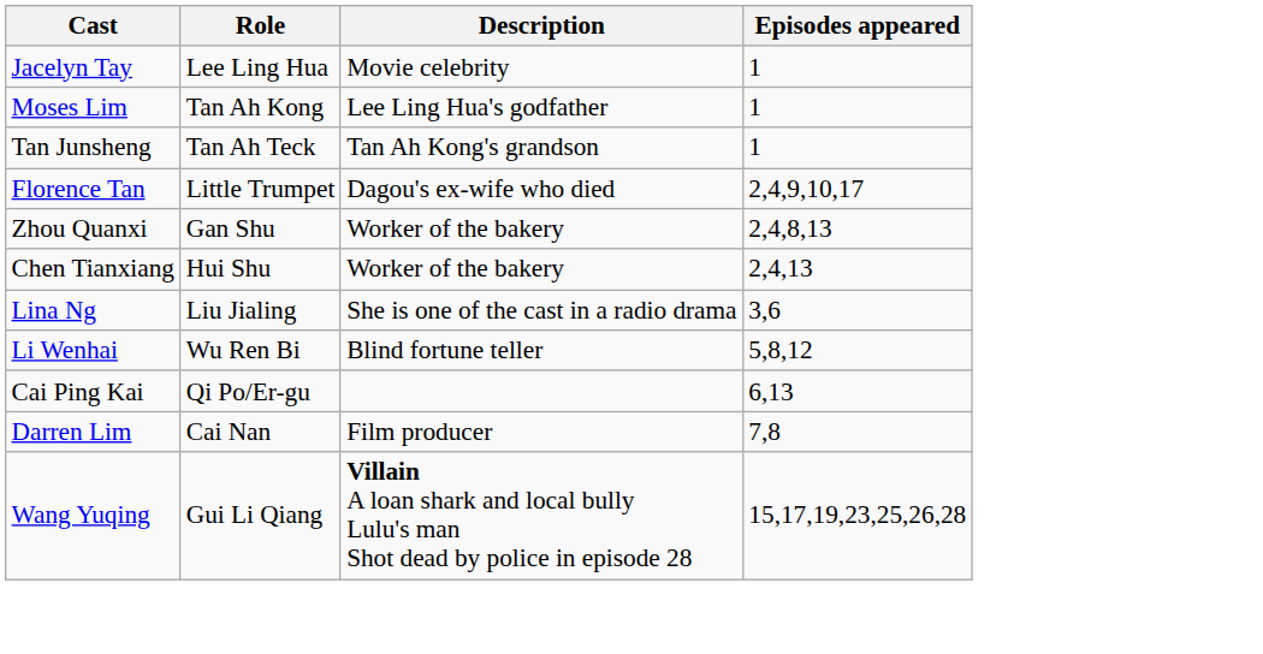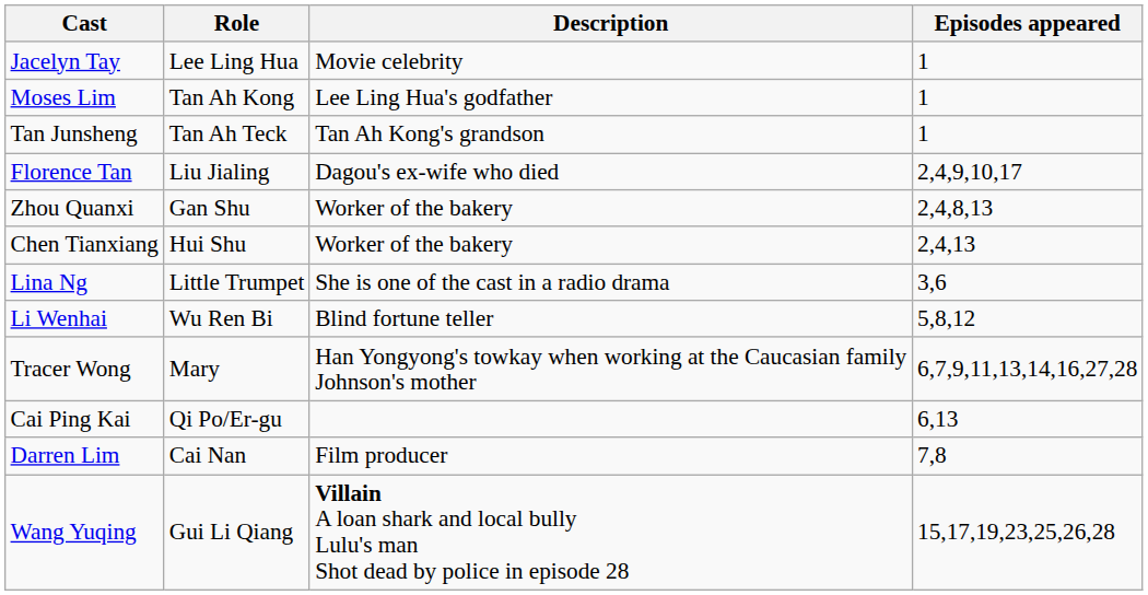Florence Tan | Role: Little Trumpet -> Liu Jialing
Lina Ng | Role: Liu Jialing -> Little Trumpet
+ row: Tracer Wong | Mary | Han Yongyong's towkay when working at the Caucasian family Johnson's mother | 6,7,9,11,13,14,16,27,28
